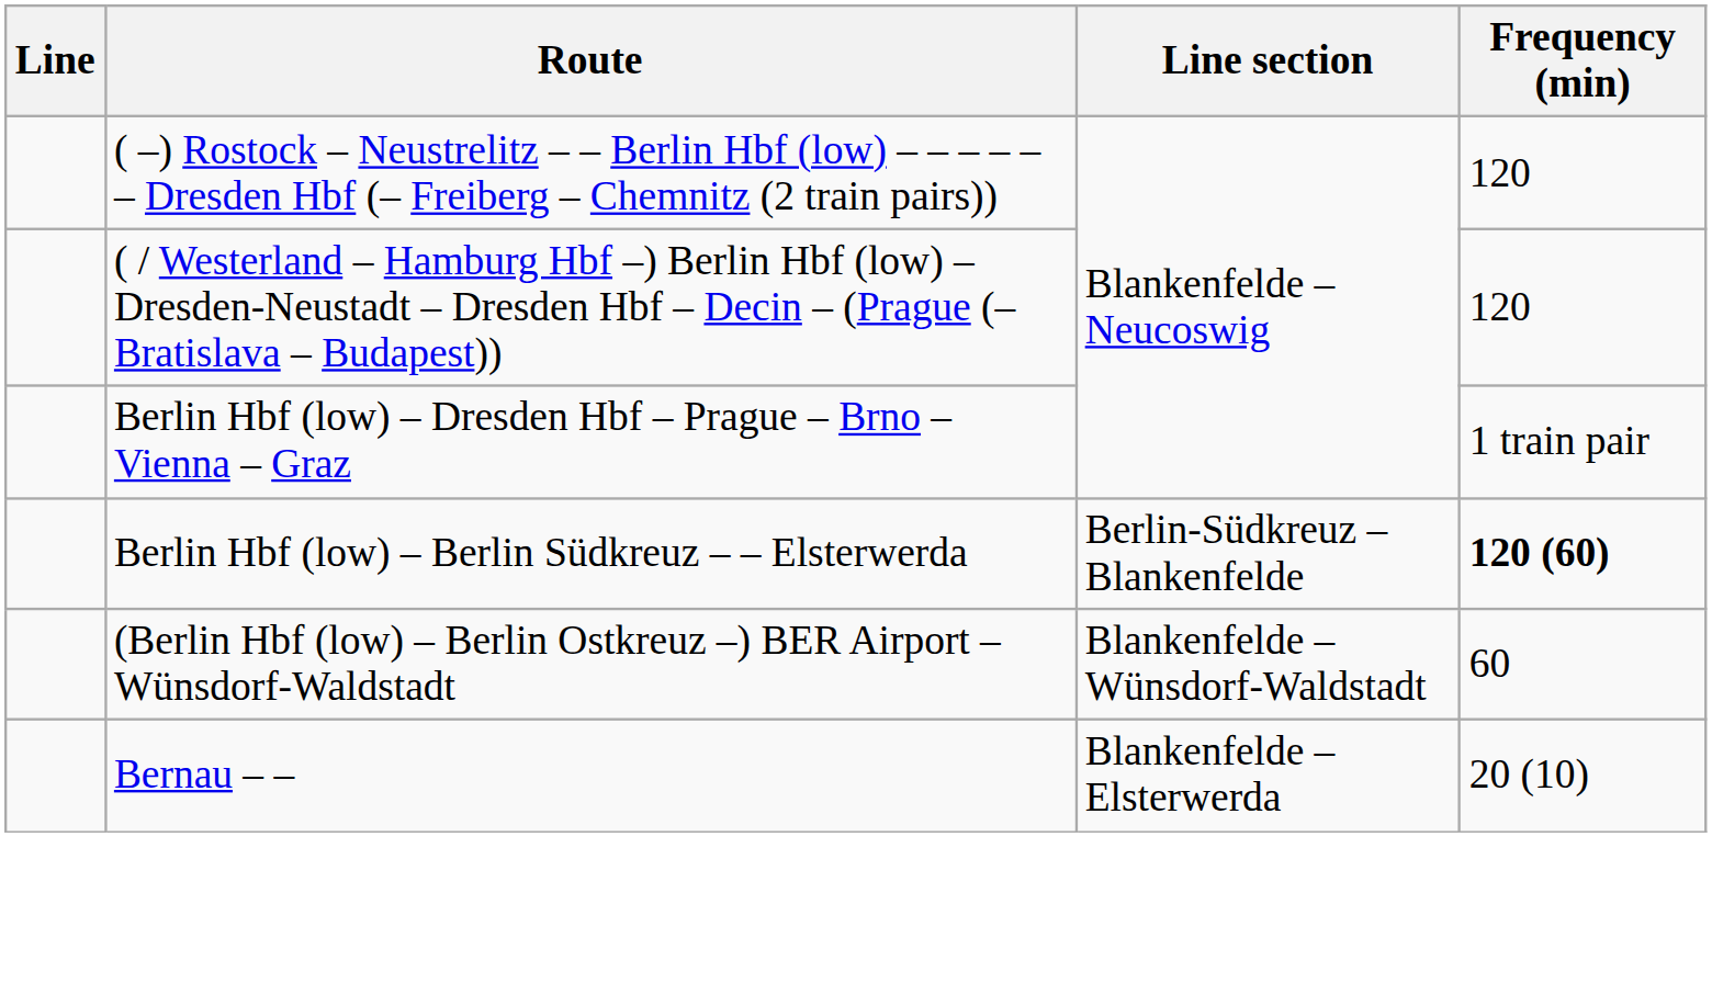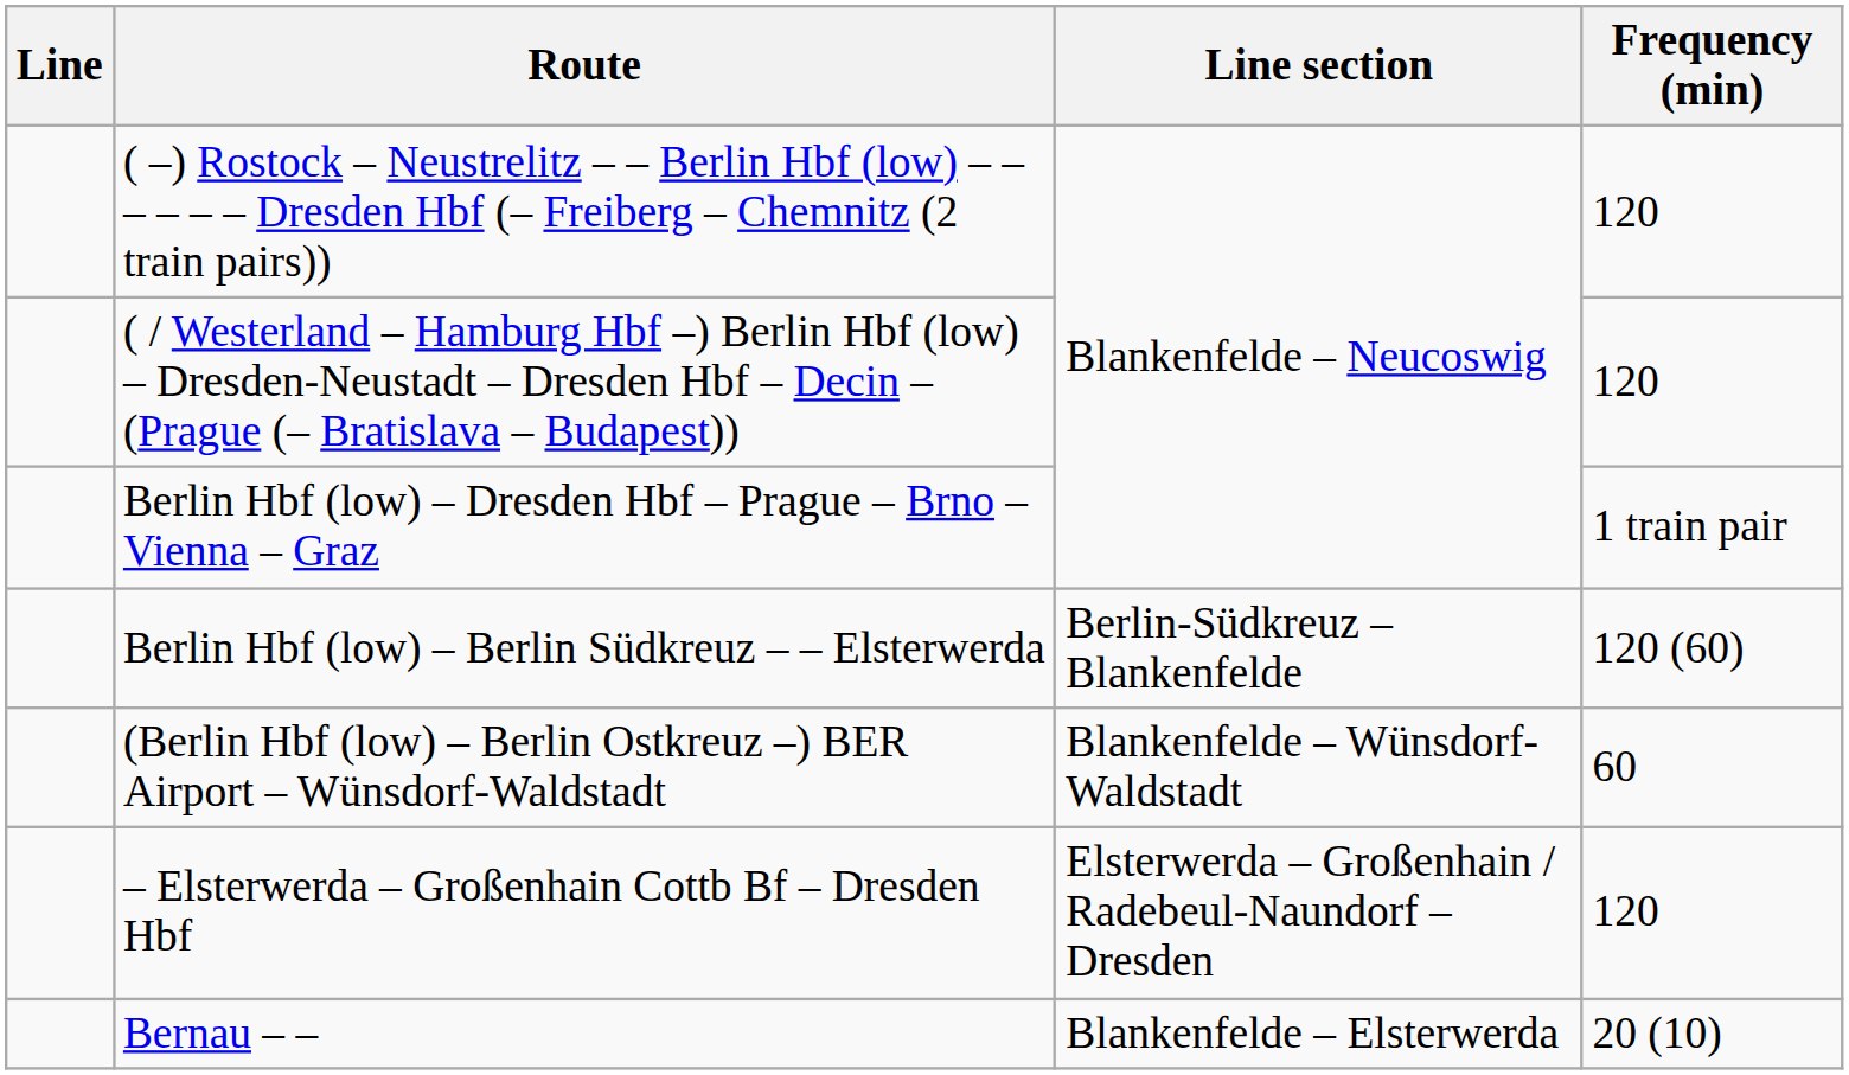Berlin Hbf (low) – Berlin Südkreuz – – Elsterwerda | Frequency (min): bold -> normal
+ row: – Elsterwerda – Großenhain Cottb Bf – Dresden Hbf | Elsterwerda – Großenhain / Radebeul-Naundorf – Dresden | 120
